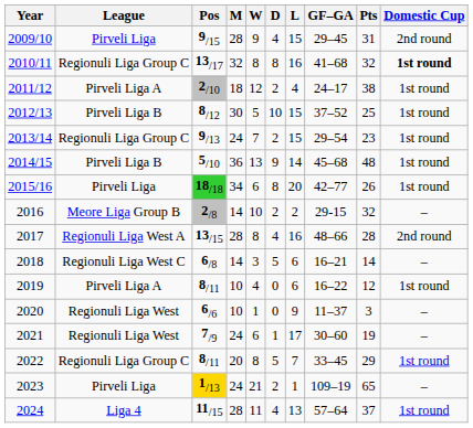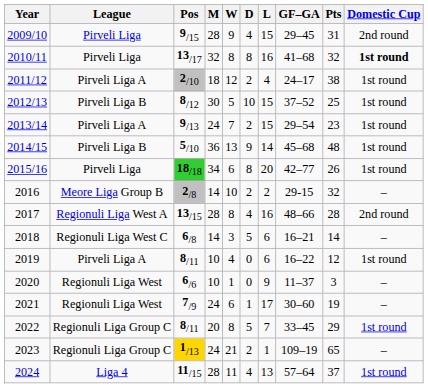2010/11 | League: Regionuli Liga Group C -> Pirveli Liga
2013/14 | League: Regionuli Liga Group C -> Pirveli Liga A
2023 | League: Pirveli Liga -> Regionuli Liga Group C
